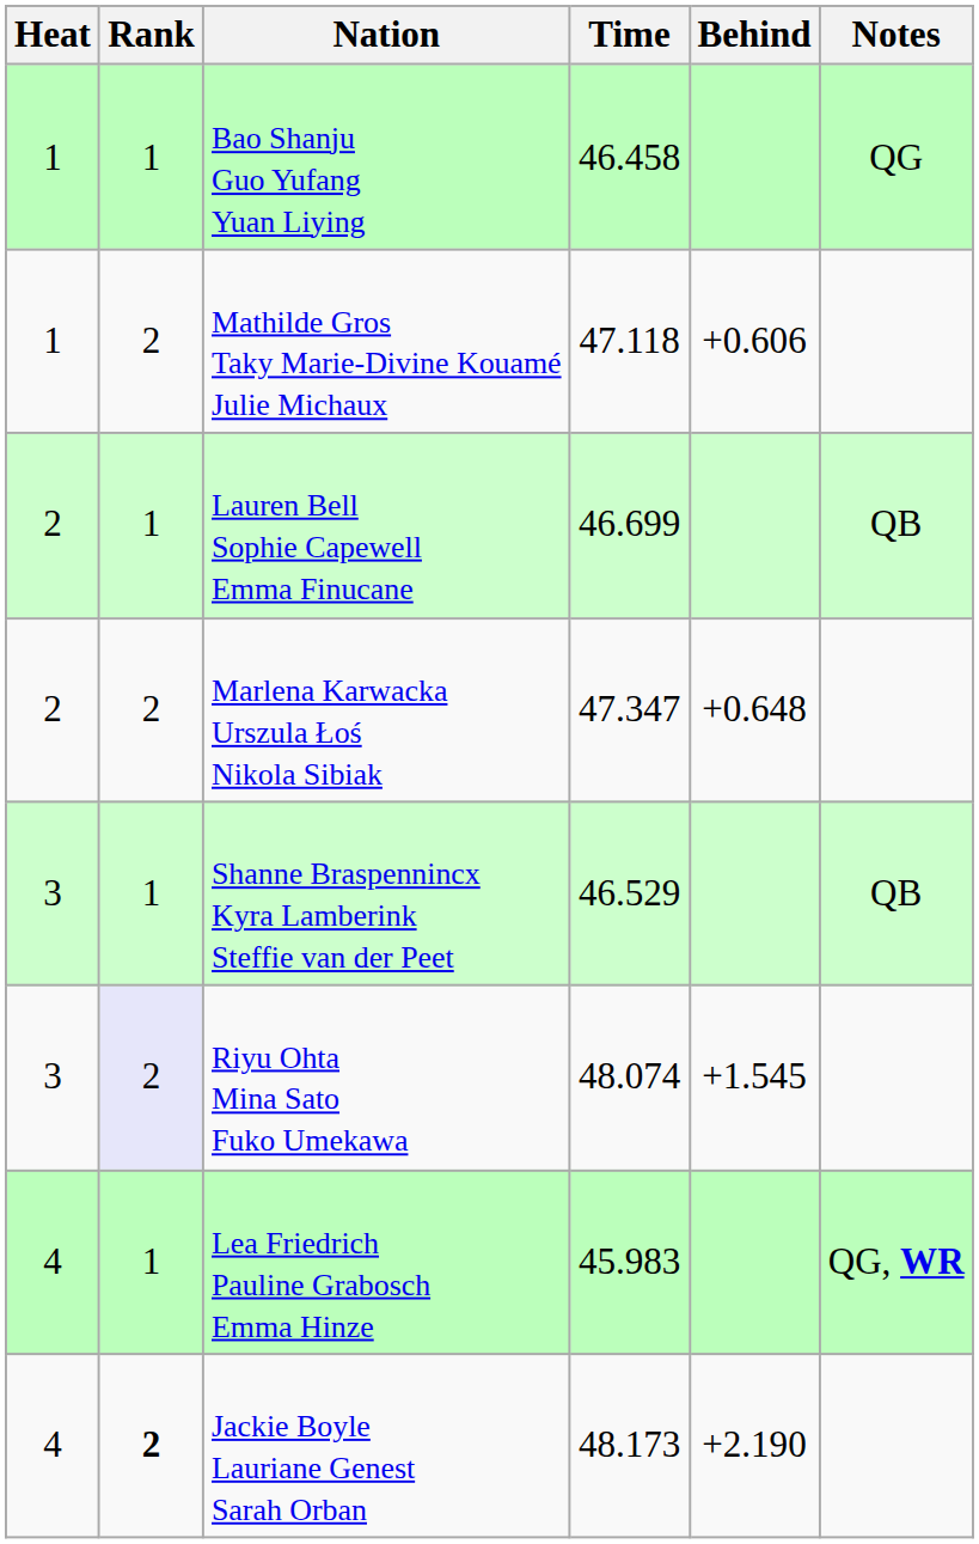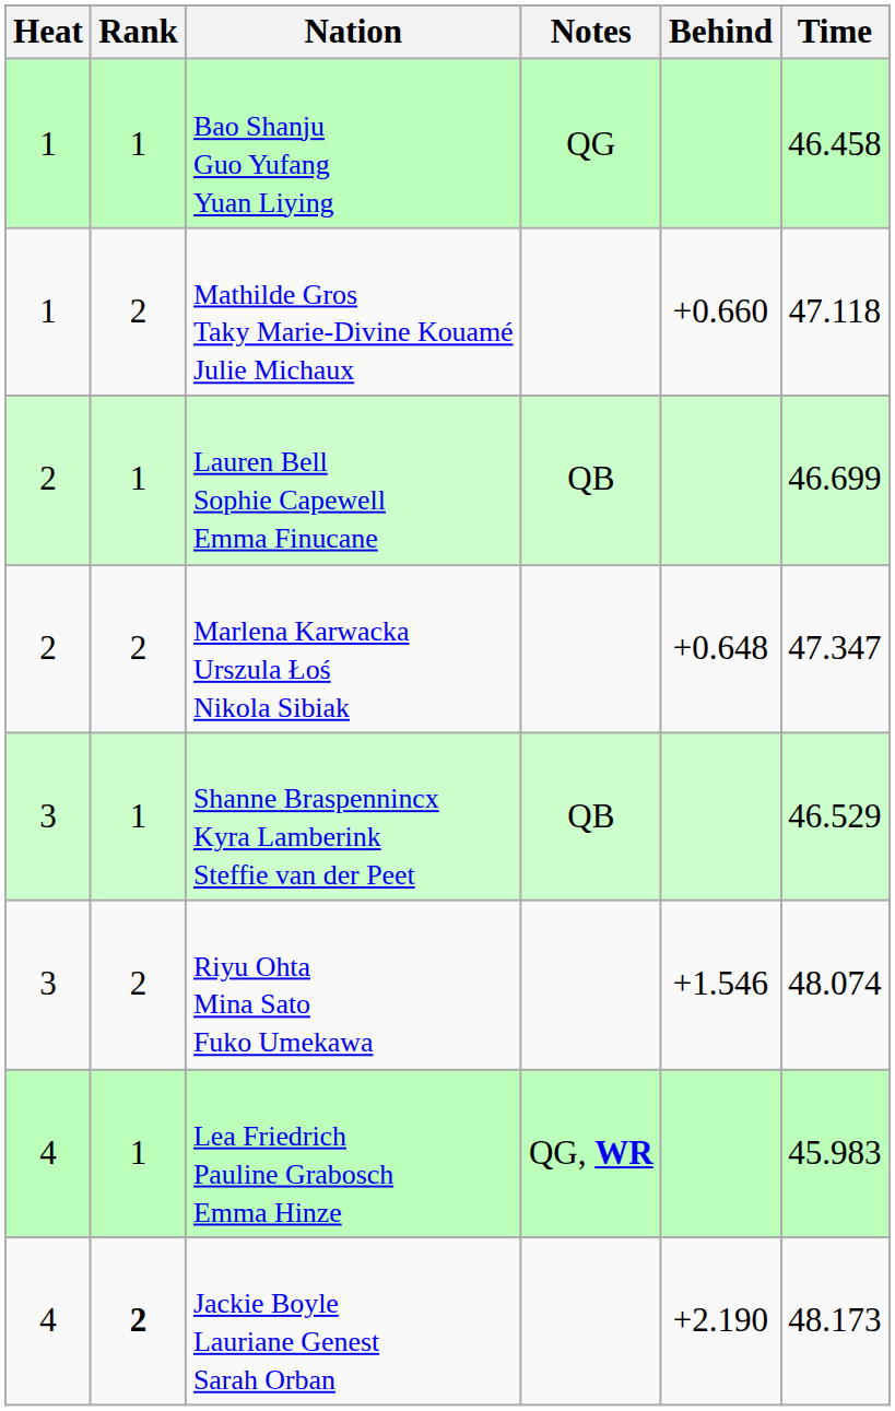columns swapped: Time <-> Notes
Mathilde Gros Taky Marie-Divine Kouamé Julie Michaux | Behind: +0.606 -> +0.660
Riyu Ohta Mina Sato Fuko Umekawa | Rank: lavender background -> no background
Riyu Ohta Mina Sato Fuko Umekawa | Behind: +1.545 -> +1.546
